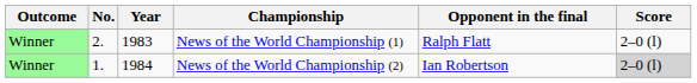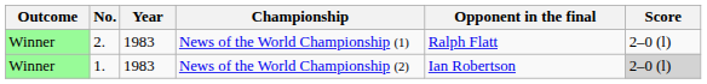News of the World Championship (2) | Year: 1984 -> 1983
